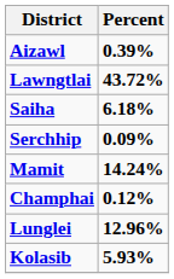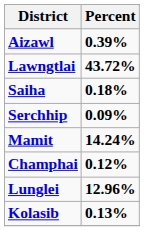Saiha | Percent: 6.18% -> 0.18%
Kolasib | Percent: 5.93% -> 0.13%
